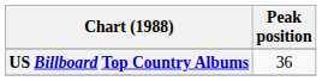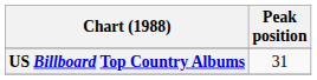US Billboard Top Country Albums | Peak position: 36 -> 31
